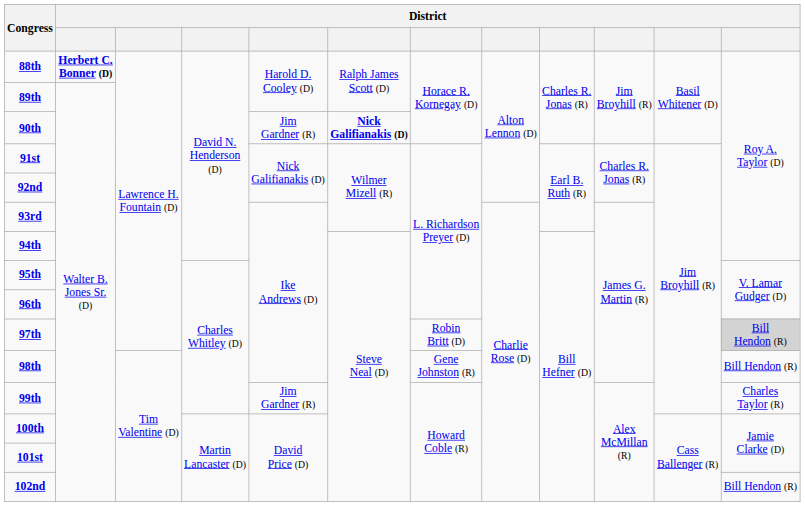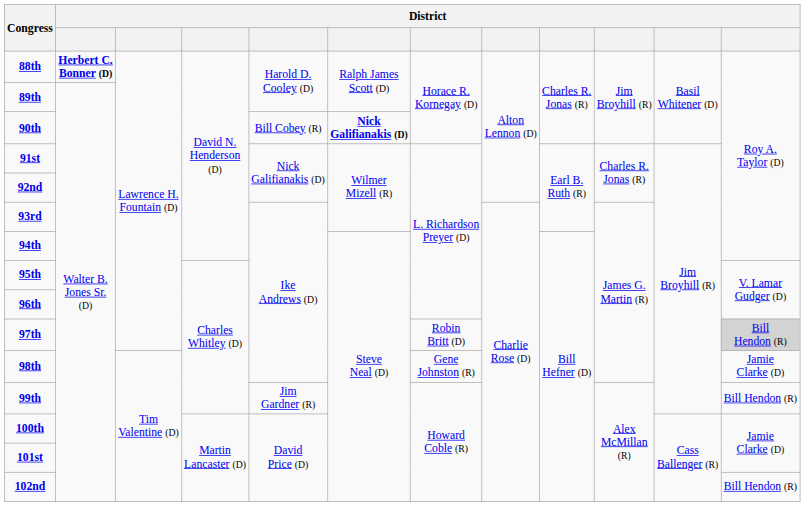90th | column 5: Jim Gardner (R) -> Bill Cobey (R)
98th | column 12: Bill Hendon (R) -> Jamie Clarke (D)
99th | column 12: Charles Taylor (R) -> Bill Hendon (R)
